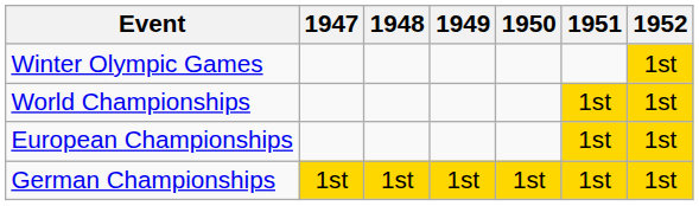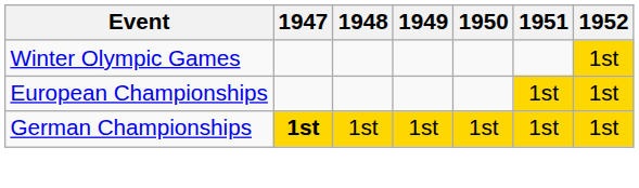- row: World Championships | 1st | 1st
German Championships | 1947: normal -> bold
